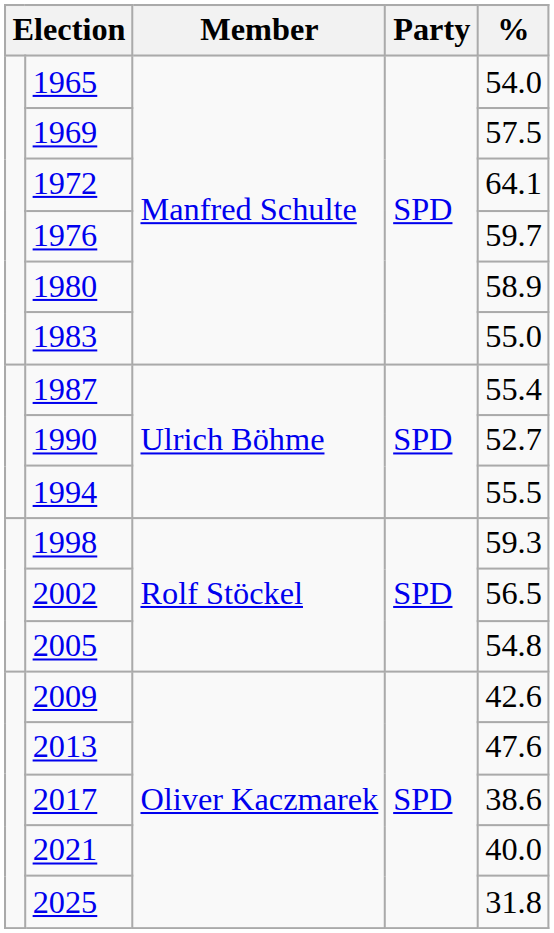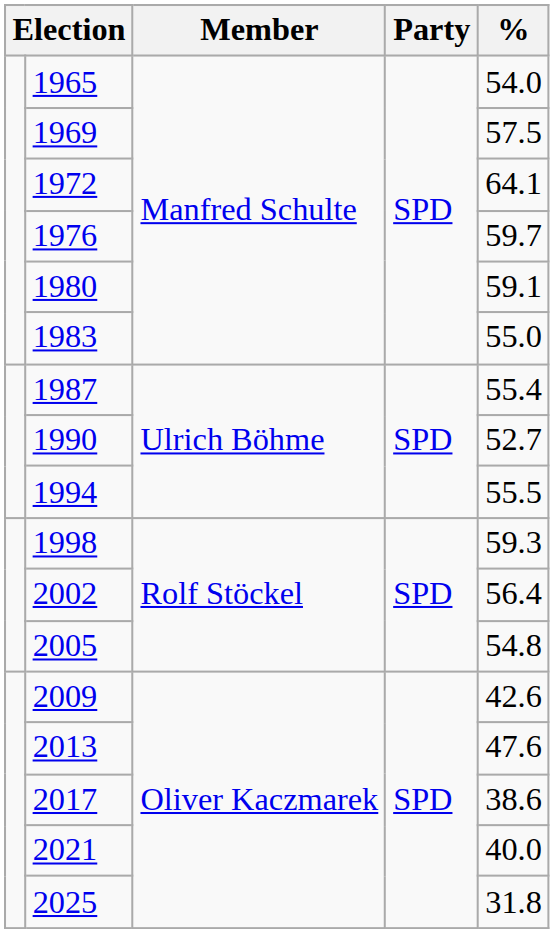1980 | %: 58.9 -> 59.1
2002 | %: 56.5 -> 56.4
